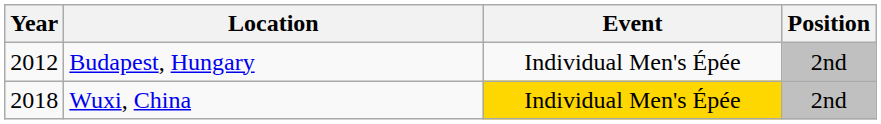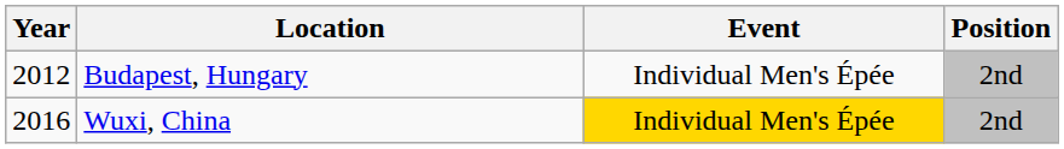Wuxi, China | Year: 2018 -> 2016
